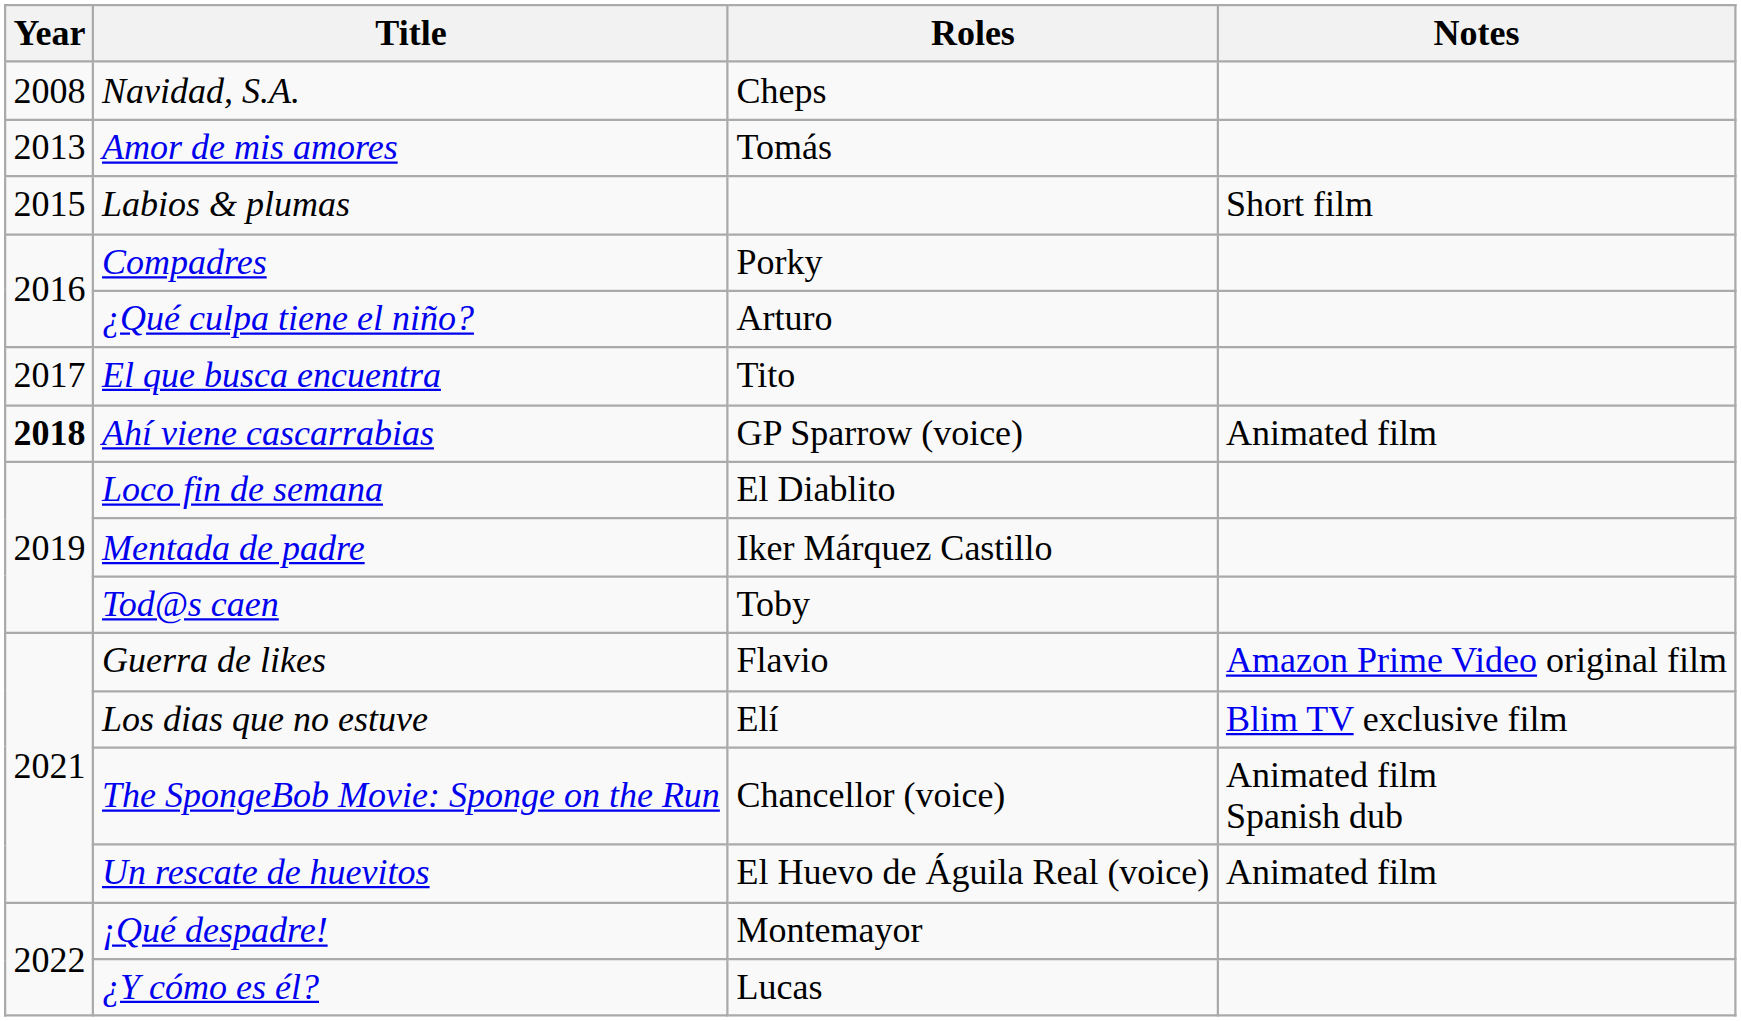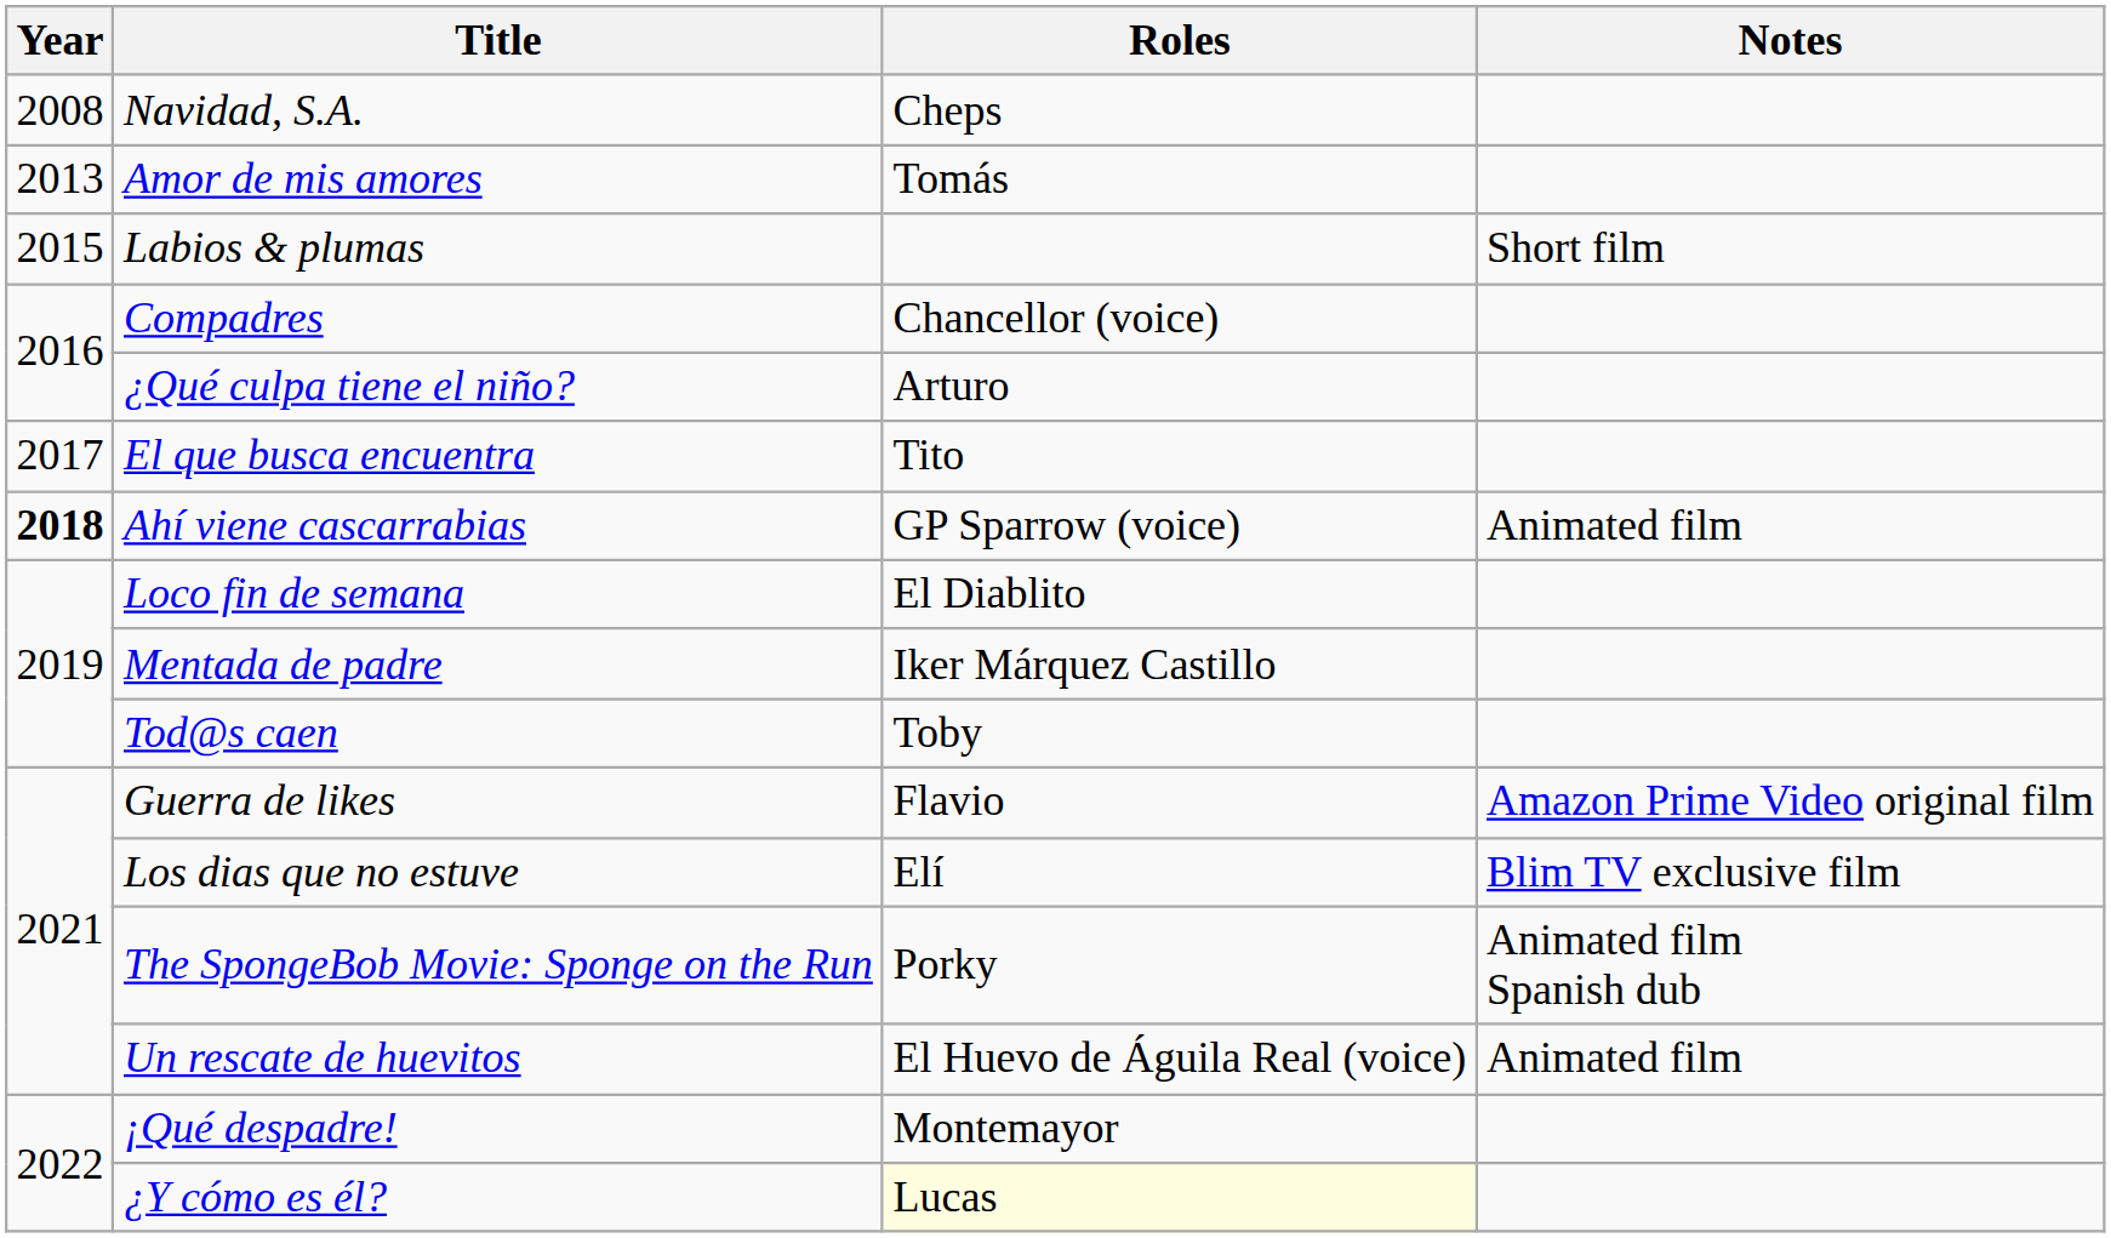Compadres | Roles: Porky -> Chancellor (voice)
The SpongeBob Movie: Sponge on the Run | Roles: Chancellor (voice) -> Porky
¿Y cómo es él? | Roles: no background -> lightyellow background
